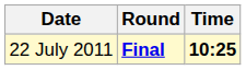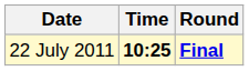columns swapped: Time <-> Round
